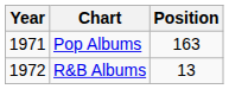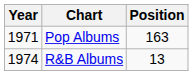R&B Albums | Year: 1972 -> 1974
